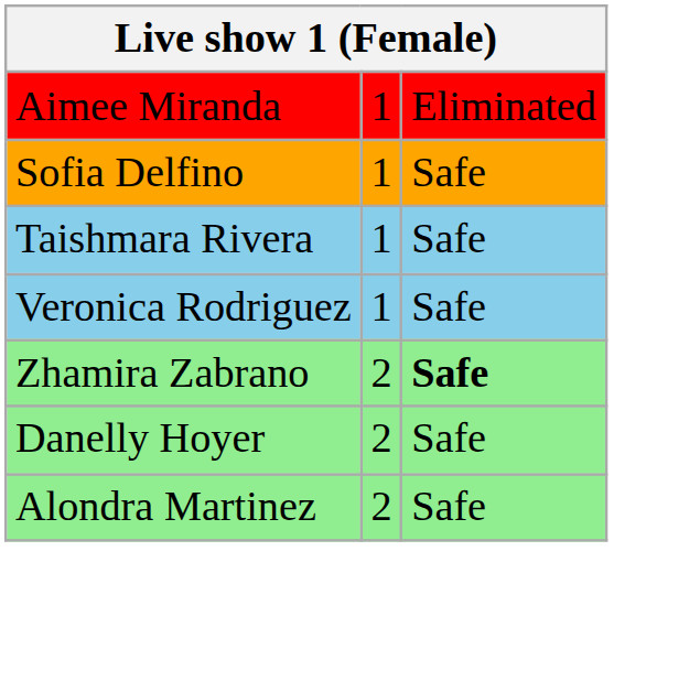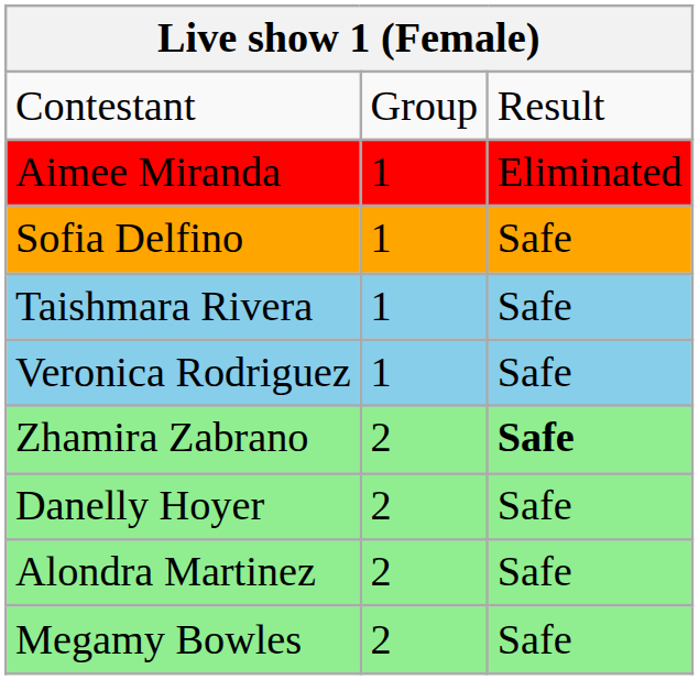+ row: Contestant | Group | Result
+ row: Megamy Bowles | 2 | Safe
